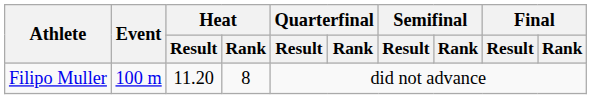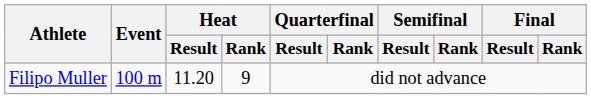Filipo Muller | Heat / Rank: 8 -> 9
